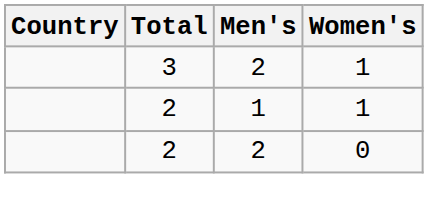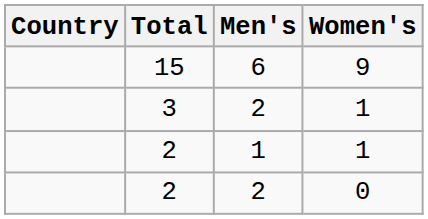+ row: 15 | 6 | 9
